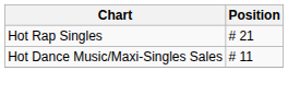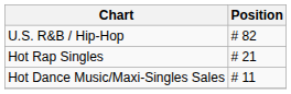+ row: U.S. R&B / Hip-Hop | # 82
